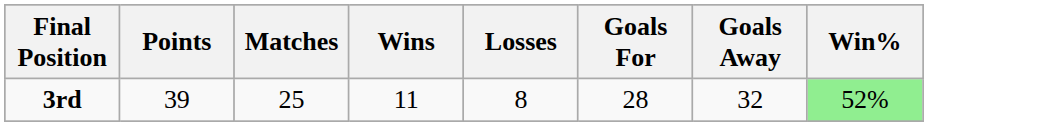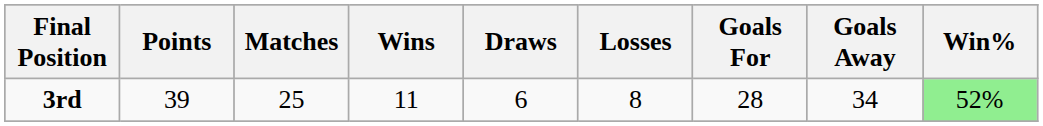+ column: Draws | 6
3rd | Goals Away: 32 -> 34
